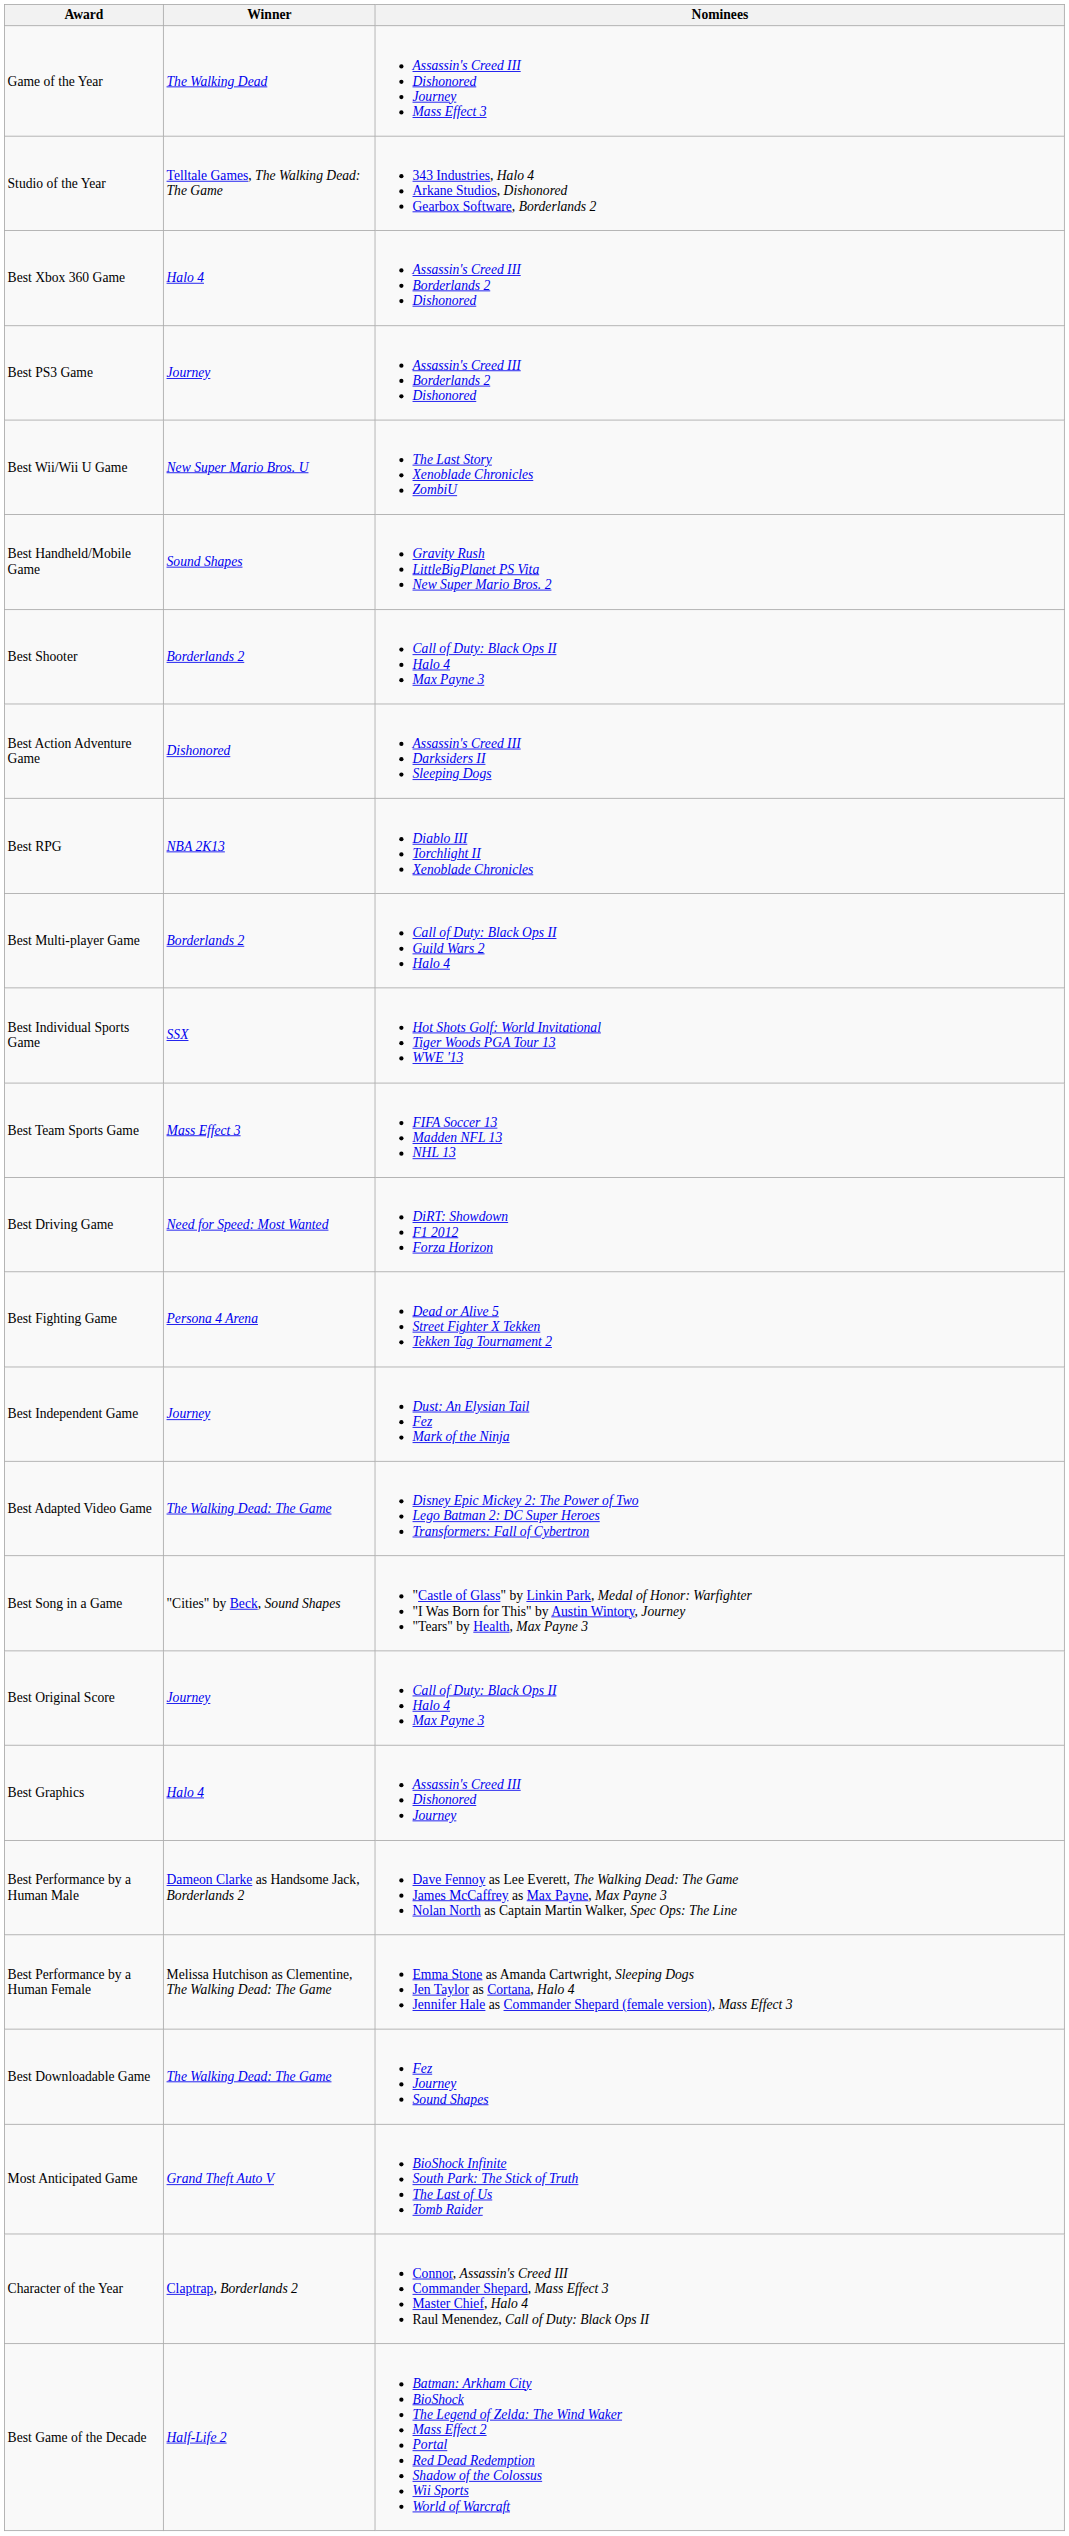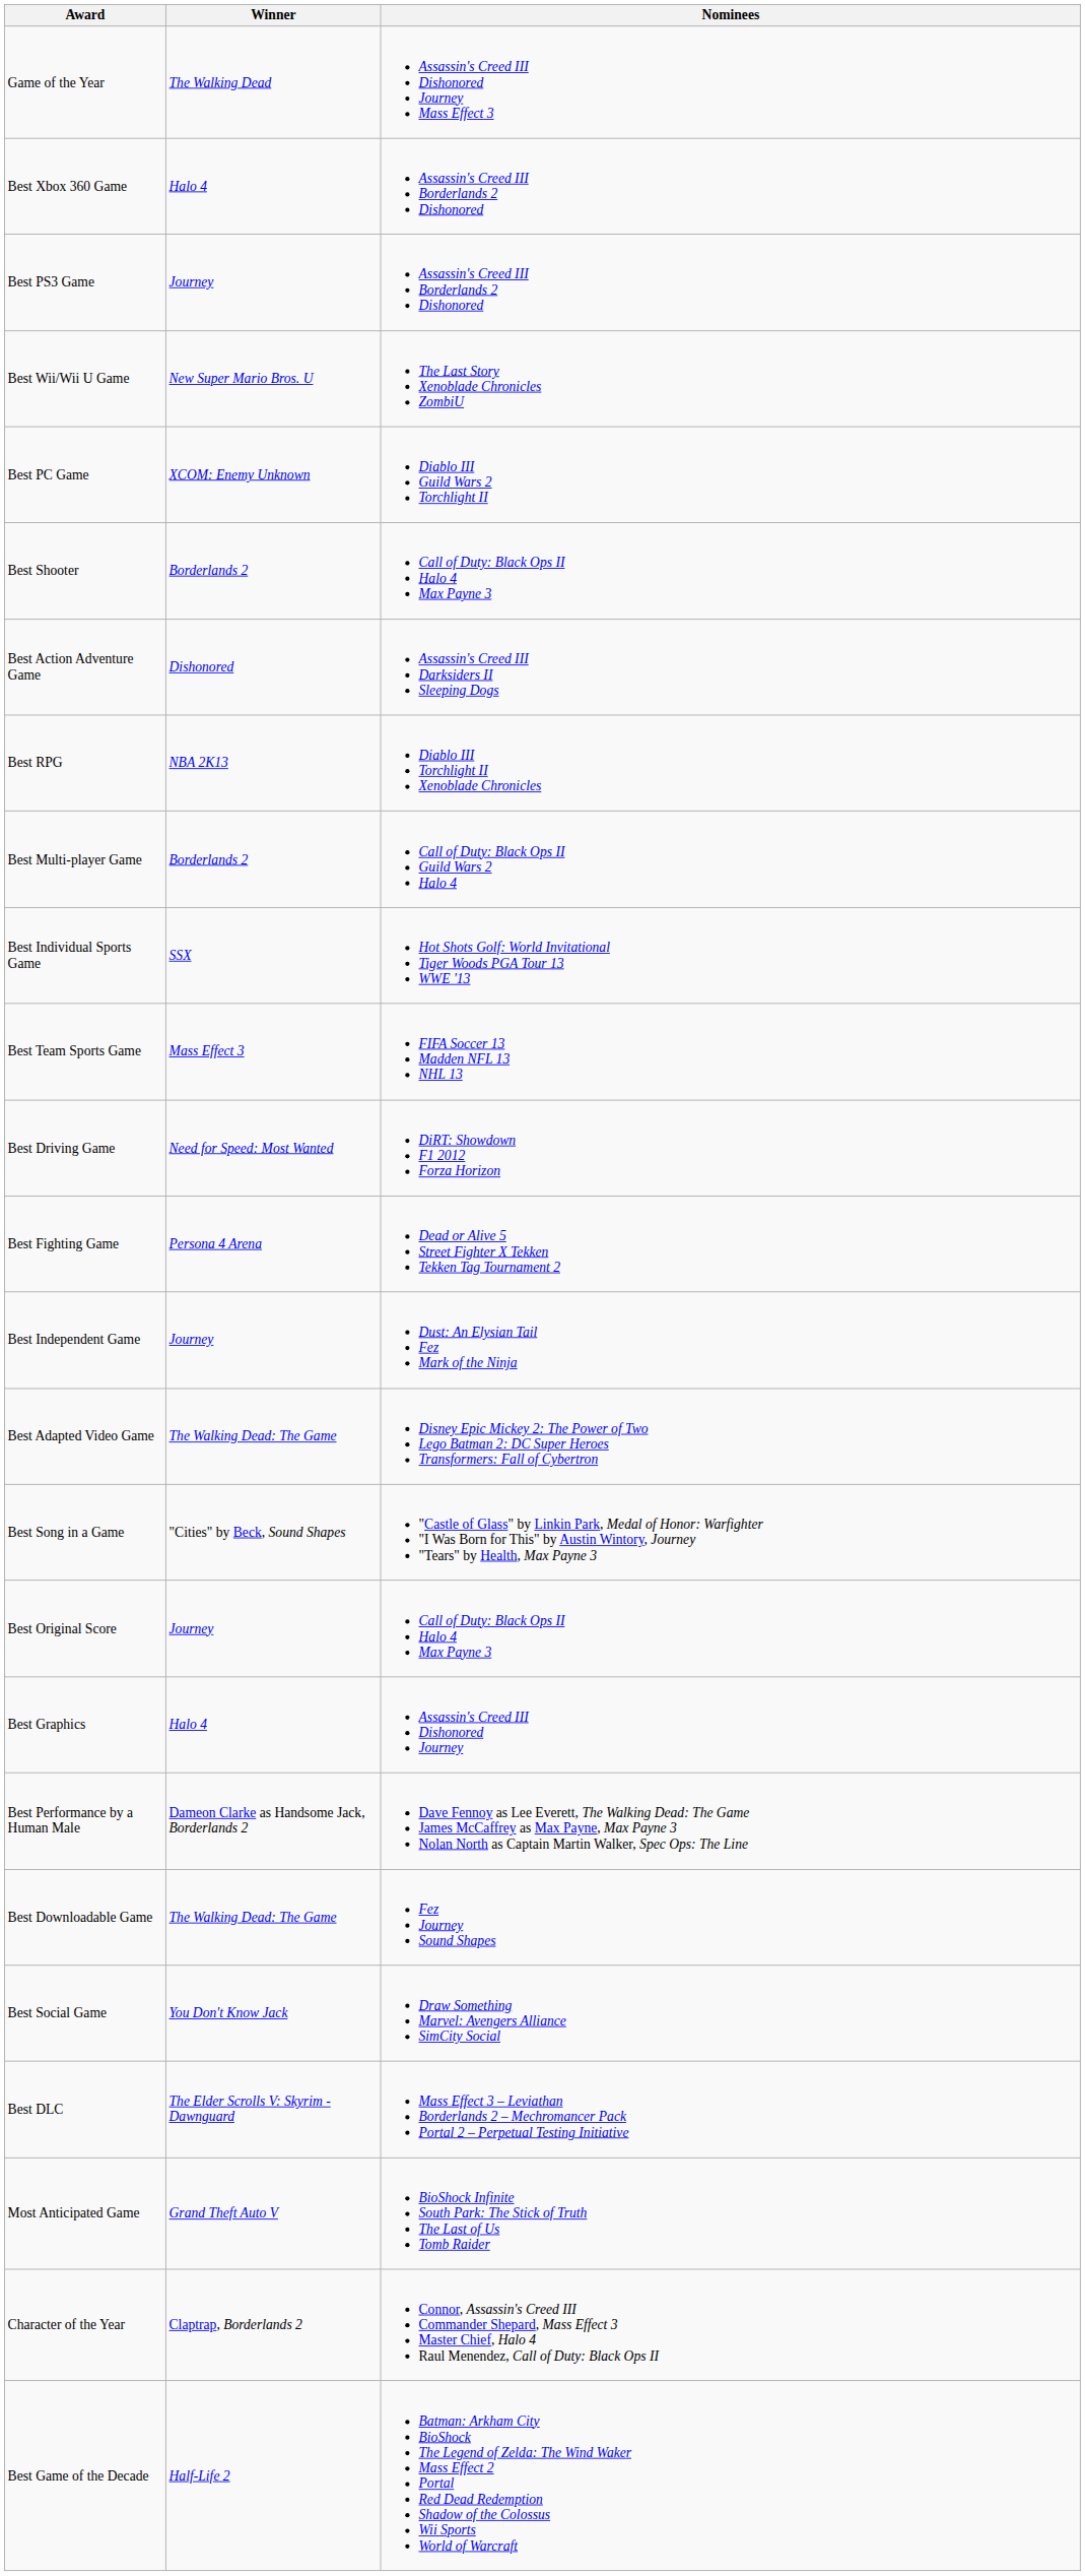- row: Studio of the Year | Telltale Games, The Walking Dead: The Game | 343 Industries, Halo 4 Arkane Studios, Dishonored Gearbox Software, Borderlands 2
+ row: Best PC Game | XCOM: Enemy Unknown | Diablo III Guild Wars 2 Torchlight II
- row: Best Handheld/Mobile Game | Sound Shapes | Gravity Rush LittleBigPlanet PS Vita New Super Mario Bros. 2
- row: Best Performance by a Human Female | Melissa Hutchison as Clementine, The Walking Dead: The Game | Emma Stone as Amanda Cartwright, Sleeping Dogs Jen Taylor as Cortana, Halo 4 Jennifer Hale as Commander Shepard (female version), Mass Effect 3
+ row: Best Social Game | You Don't Know Jack | Draw Something Marvel: Avengers Alliance SimCity Social
+ row: Best DLC | The Elder Scrolls V: Skyrim - Dawnguard | Mass Effect 3 – Leviathan Borderlands 2 – Mechromancer Pack Portal 2 – Perpetual Testing Initiative
